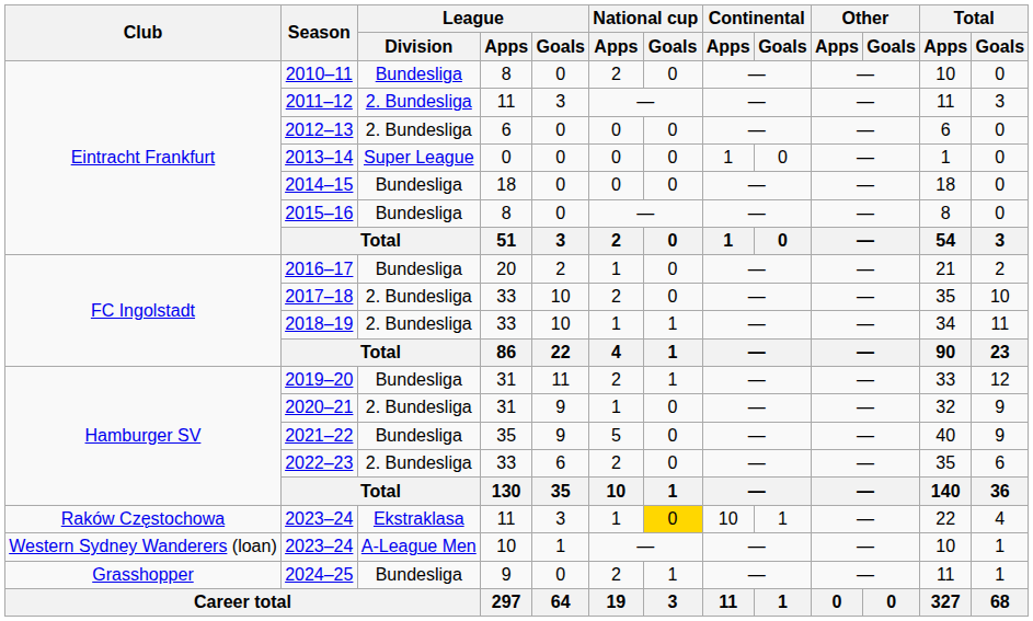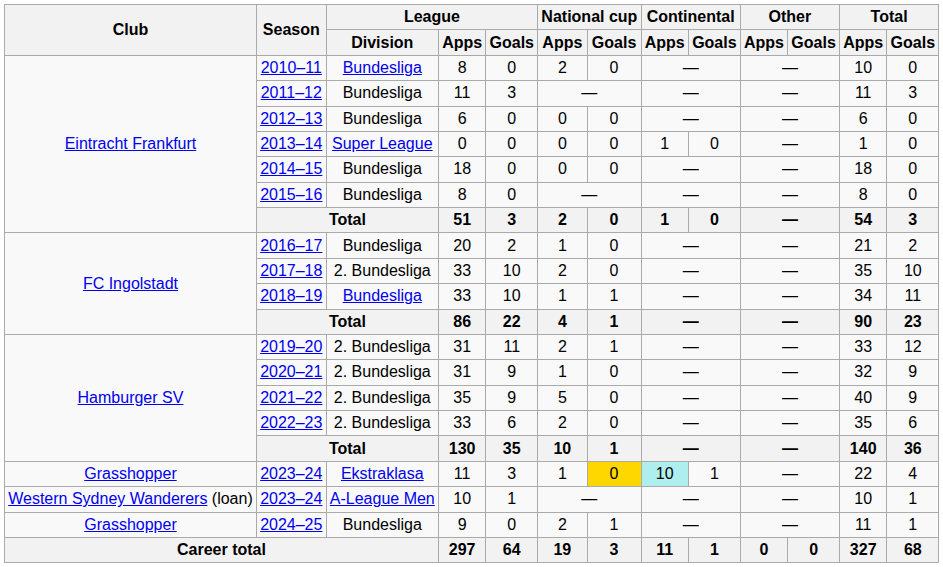2011–12 | League / Division: 2. Bundesliga -> Bundesliga
2012–13 | League / Division: 2. Bundesliga -> Bundesliga
2018–19 | League / Division: 2. Bundesliga -> Bundesliga
2019–20 | League / Division: Bundesliga -> 2. Bundesliga
2021–22 | League / Division: Bundesliga -> 2. Bundesliga
2023–24 / 11 | Club: Raków Częstochowa -> Grasshopper
2023–24 / 11 | Continental / Apps: no background -> paleturquoise background
